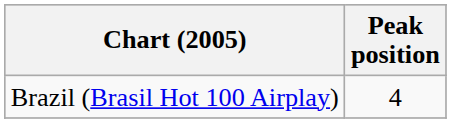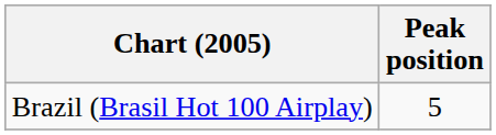Brazil (Brasil Hot 100 Airplay) | Peak position: 4 -> 5
